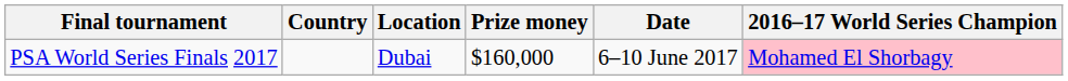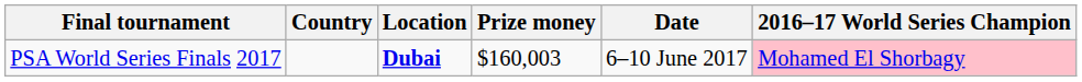PSA World Series Finals 2017 | Location: normal -> bold
PSA World Series Finals 2017 | Prize money: $160,000 -> $160,003
